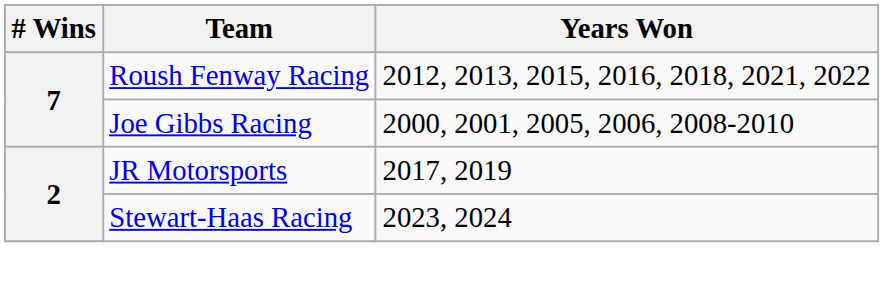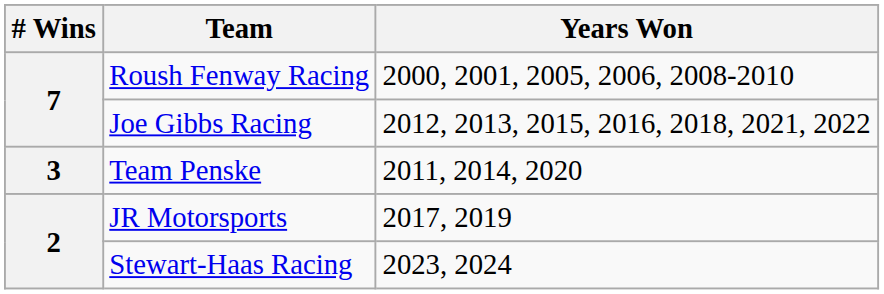Roush Fenway Racing | Years Won: 2012, 2013, 2015, 2016, 2018, 2021, 2022 -> 2000, 2001, 2005, 2006, 2008-2010
Joe Gibbs Racing | Years Won: 2000, 2001, 2005, 2006, 2008-2010 -> 2012, 2013, 2015, 2016, 2018, 2021, 2022
+ row: 3 | Team Penske | 2011, 2014, 2020
